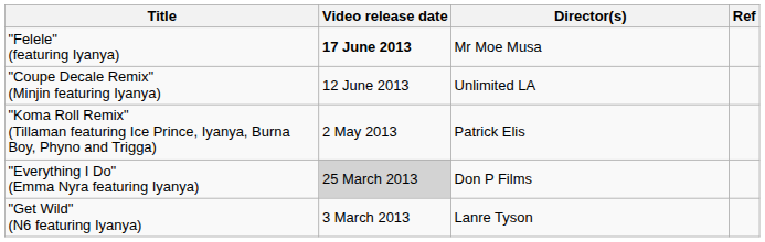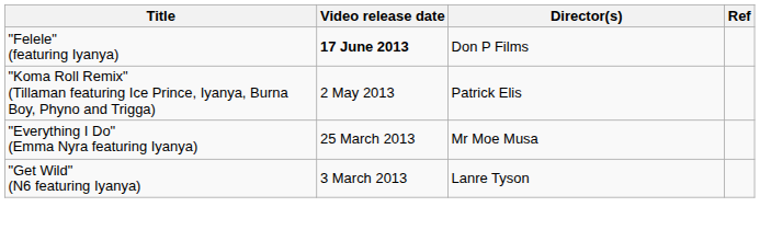"Felele" (featuring Iyanya) | Director(s): Mr Moe Musa -> Don P Films
- row: "Coupe Decale Remix" (Minjin featuring Iyanya) | 12 June 2013 | Unlimited LA
"Everything I Do" (Emma Nyra featuring Iyanya) | Video release date: lightgrey background -> no background
"Everything I Do" (Emma Nyra featuring Iyanya) | Director(s): Don P Films -> Mr Moe Musa
